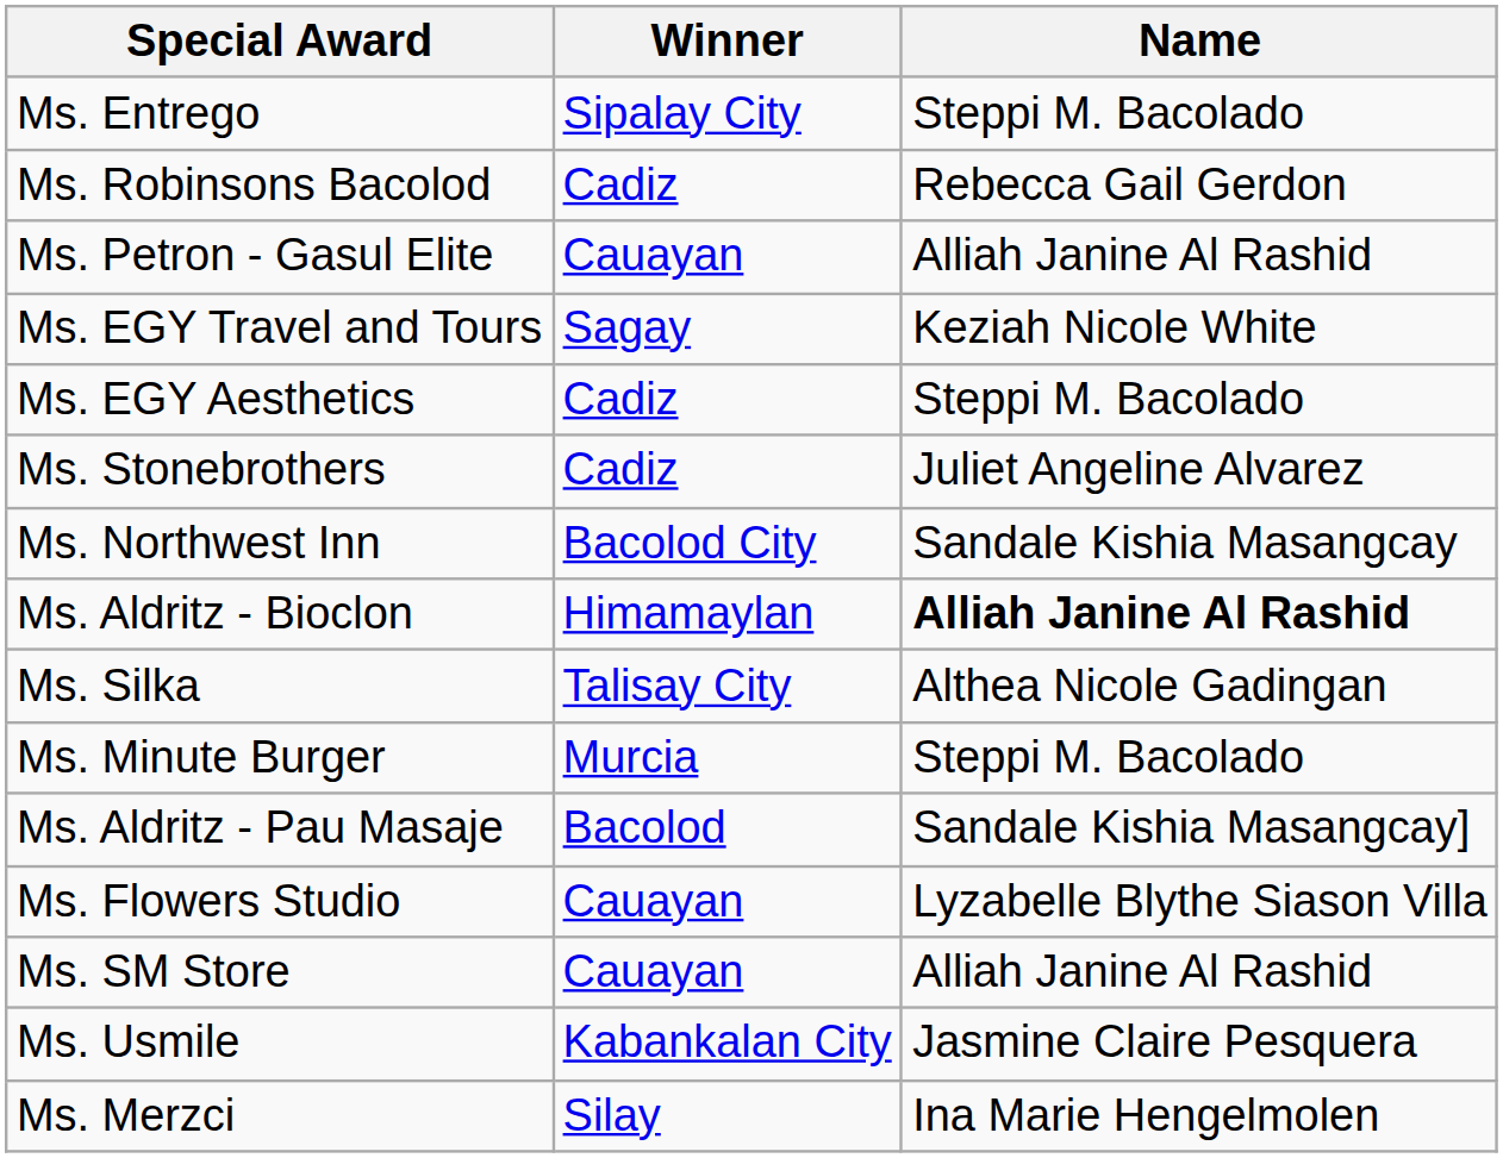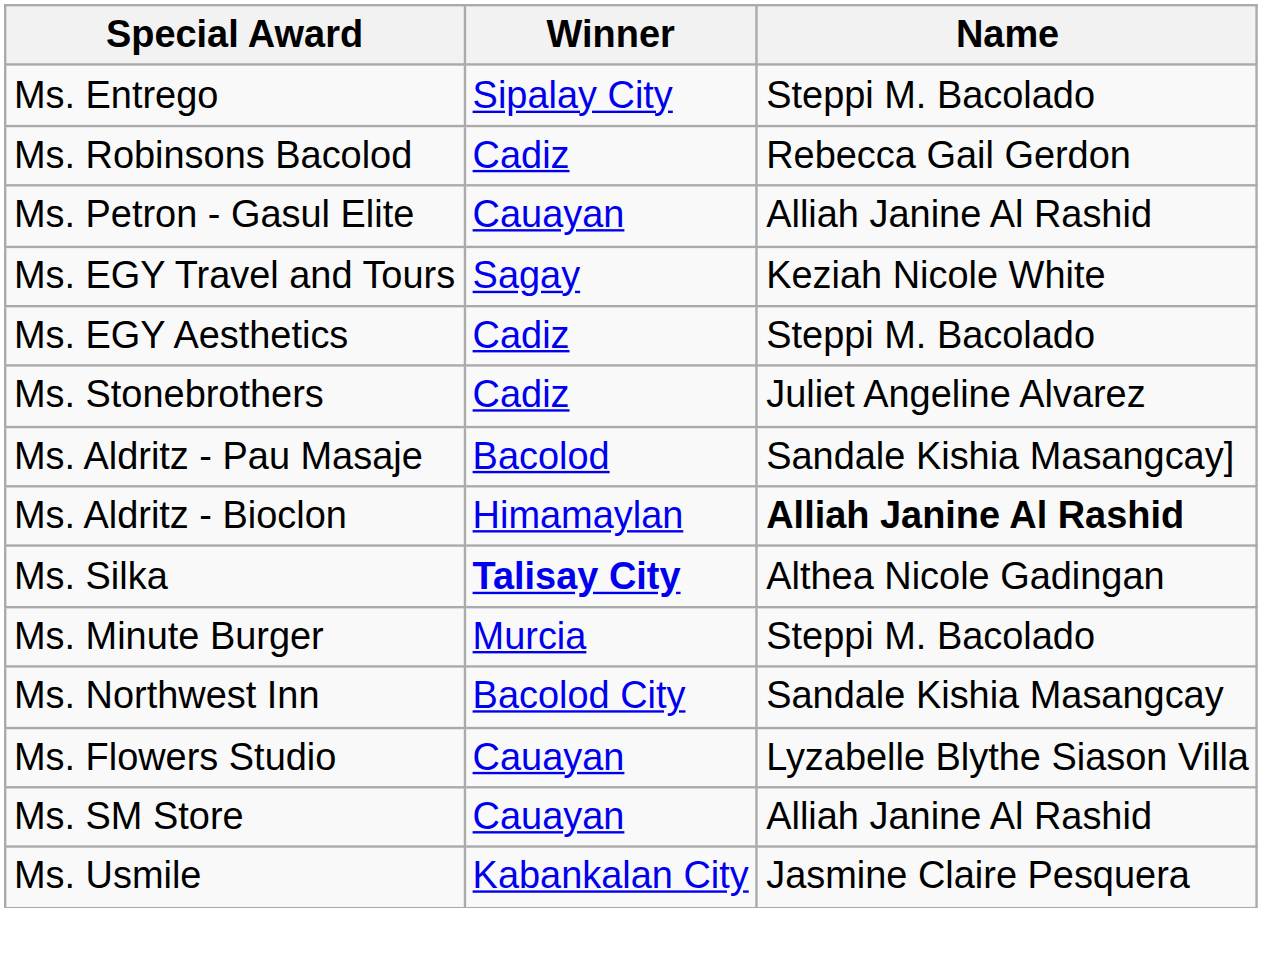rows swapped: Ms. Aldritz - Pau Masaje <-> Ms. Northwest Inn
Ms. Silka | Winner: normal -> bold
- row: Ms. Merzci | Silay | Ina Marie Hengelmolen
